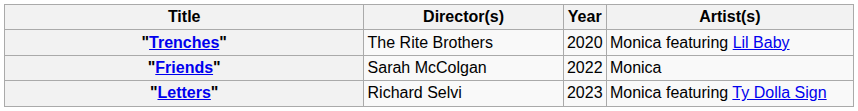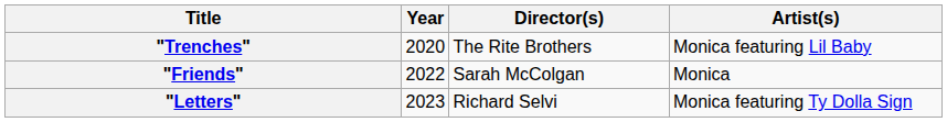columns swapped: Year <-> Director(s)
